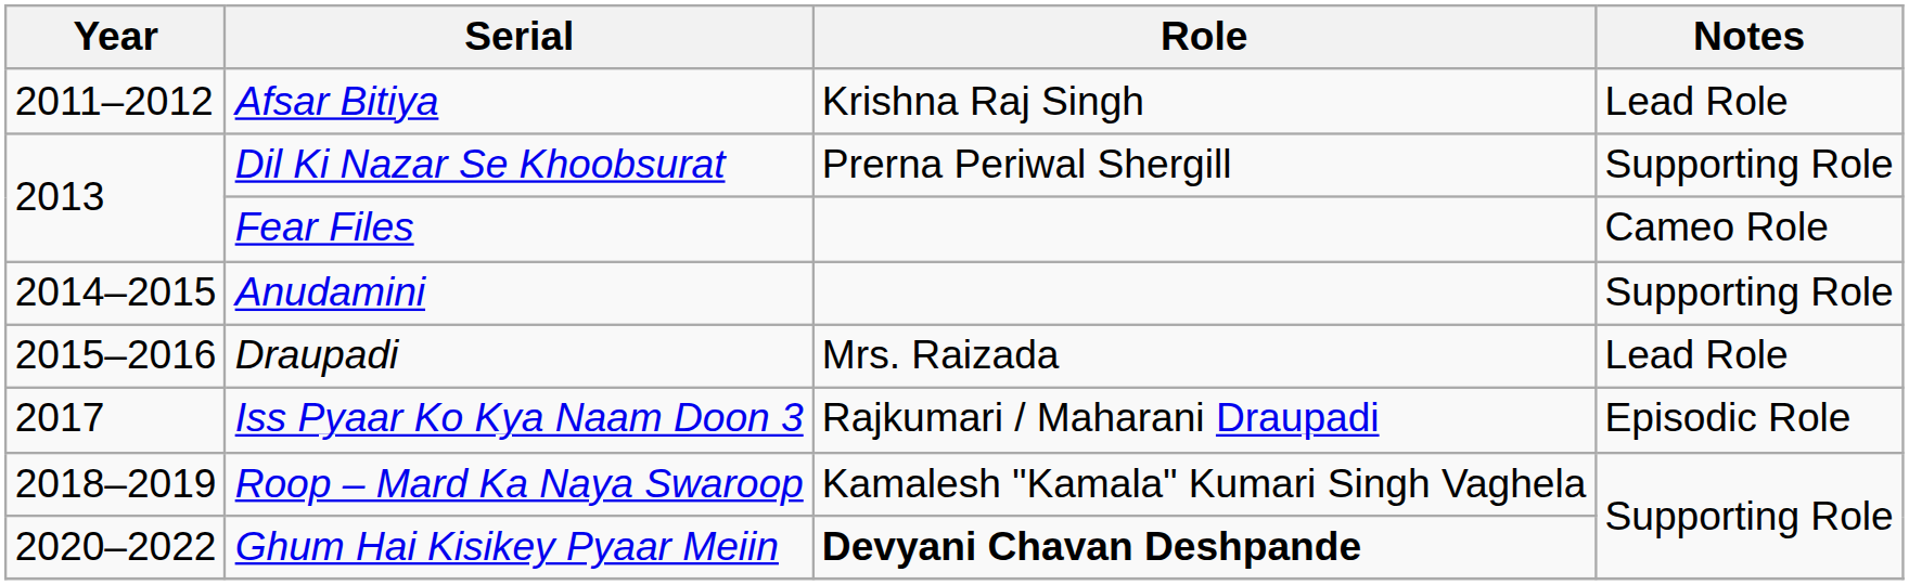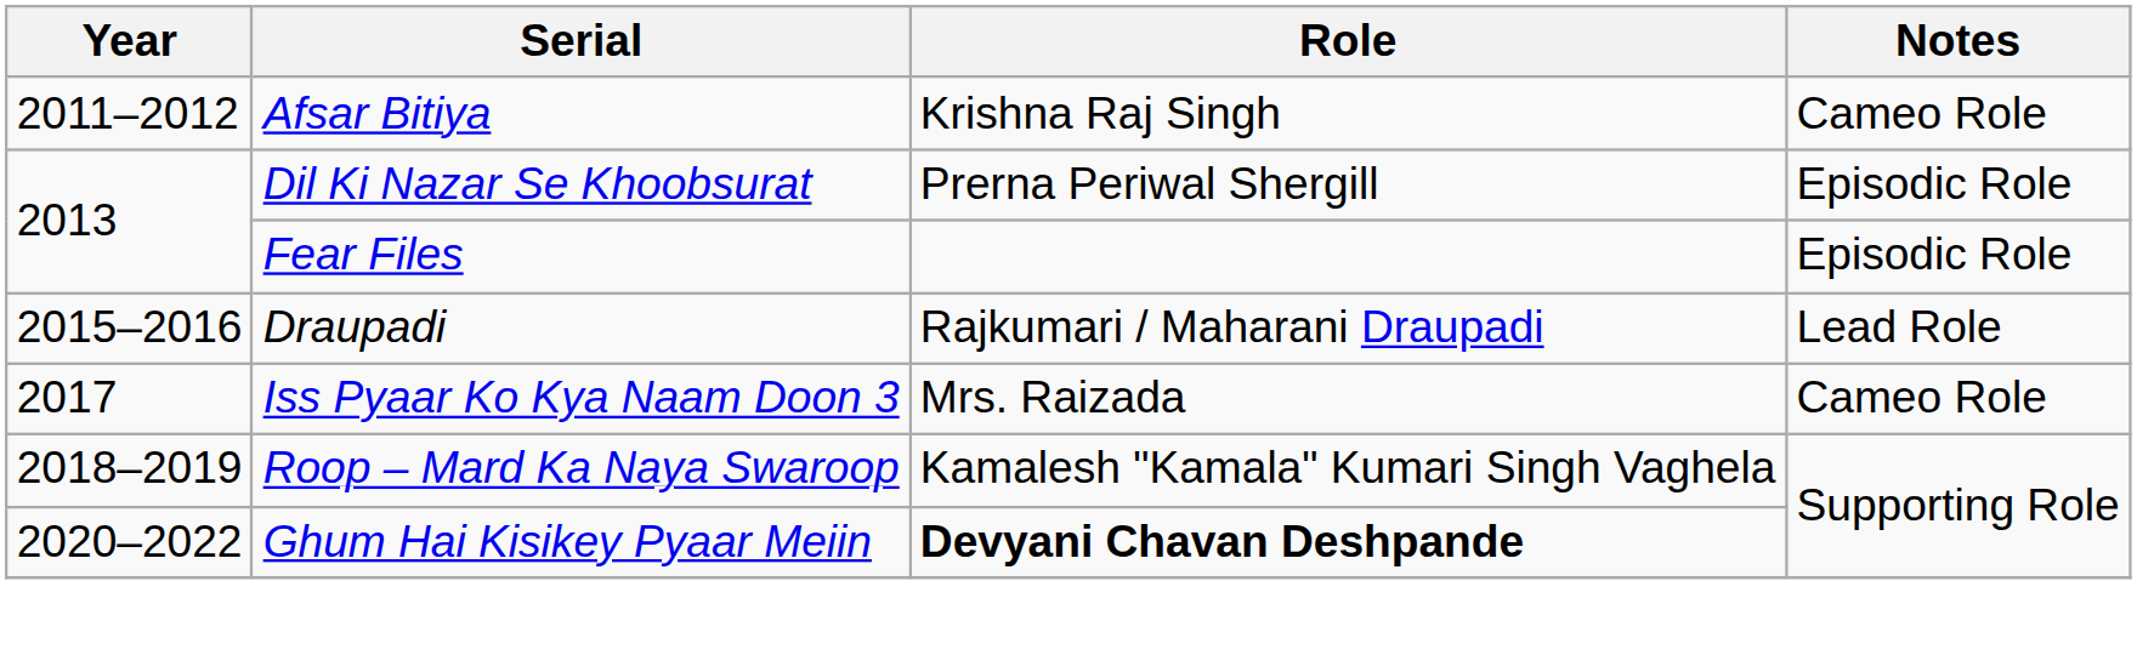Afsar Bitiya | Notes: Lead Role -> Cameo Role
Dil Ki Nazar Se Khoobsurat | Notes: Supporting Role -> Episodic Role
Fear Files | Notes: Cameo Role -> Episodic Role
- row: 2014–2015 | Anudamini | Supporting Role
Draupadi | Role: Mrs. Raizada -> Rajkumari / Maharani Draupadi
Iss Pyaar Ko Kya Naam Doon 3 | Role: Rajkumari / Maharani Draupadi -> Mrs. Raizada
Iss Pyaar Ko Kya Naam Doon 3 | Notes: Episodic Role -> Cameo Role
